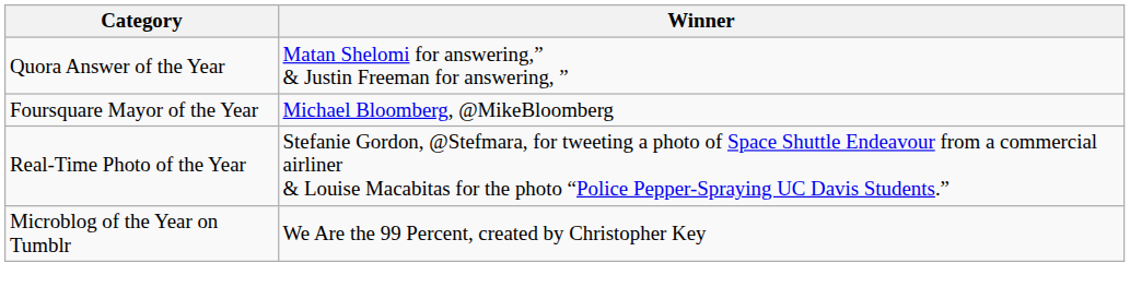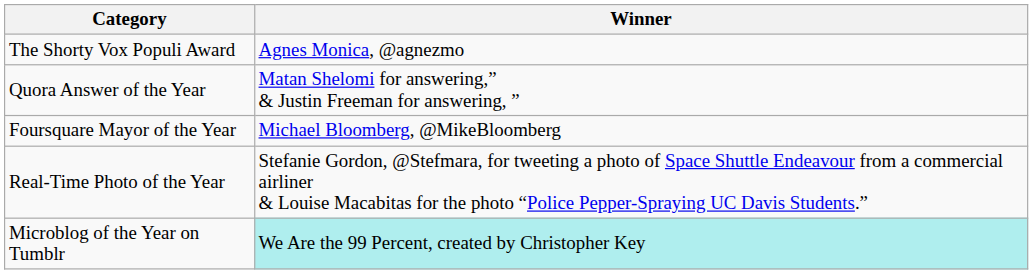+ row: The Shorty Vox Populi Award | Agnes Monica, @agnezmo
Microblog of the Year on Tumblr | Winner: no background -> paleturquoise background
